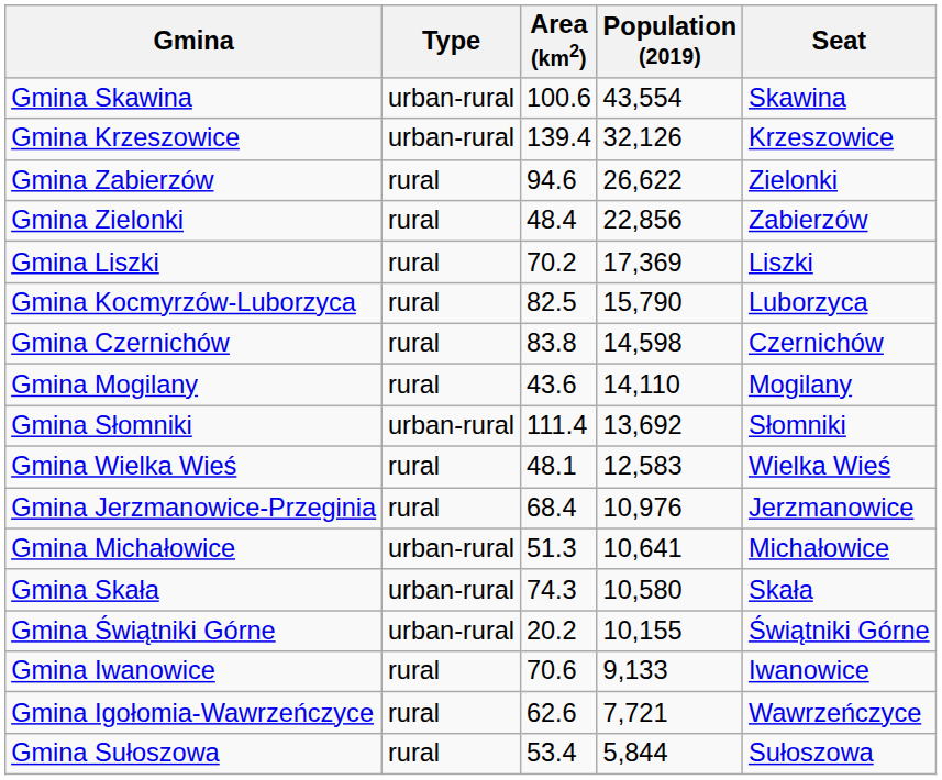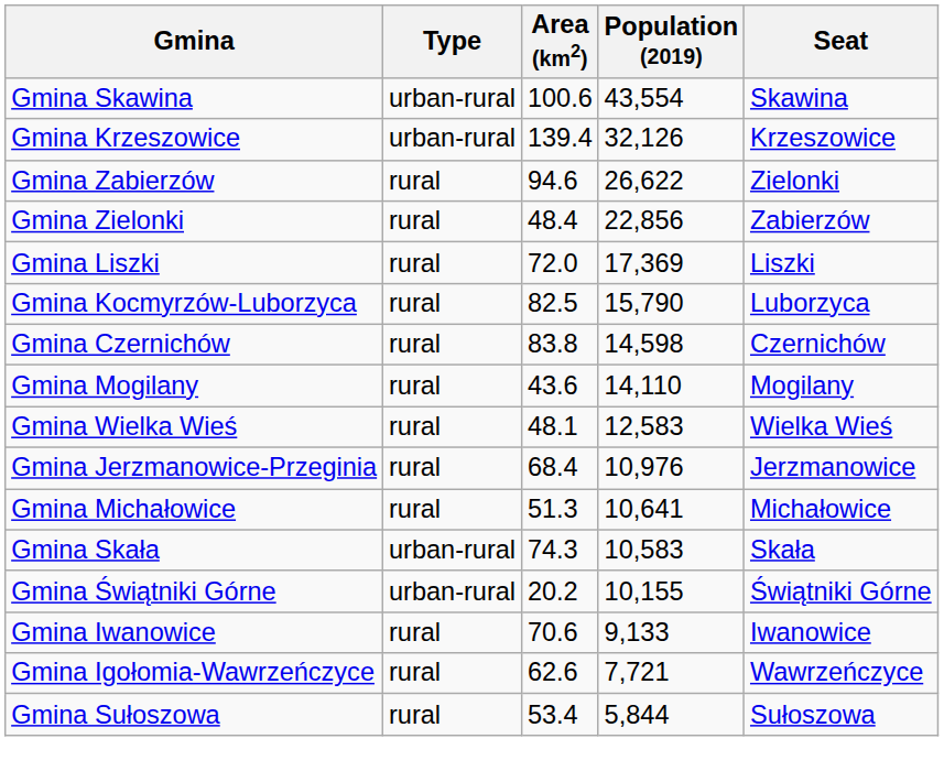Gmina Liszki | Area (km2): 70.2 -> 72.0
- row: Gmina Słomniki | urban-rural | 111.4 | 13,692 | Słomniki
Gmina Michałowice | Type: urban-rural -> rural
Gmina Skała | Population (2019): 10,580 -> 10,583
